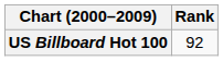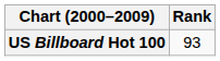US Billboard Hot 100 | Rank: 92 -> 93
